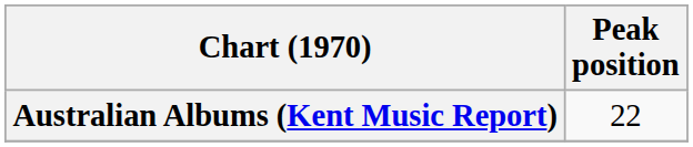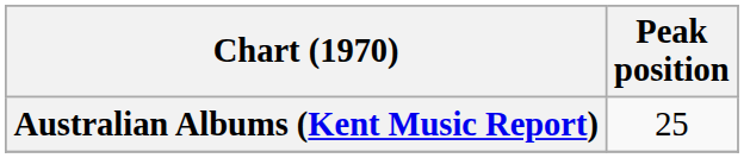Australian Albums (Kent Music Report) | Peak position: 22 -> 25
